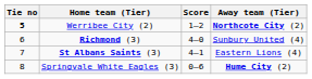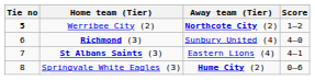columns swapped: Score <-> Away team (Tier)
